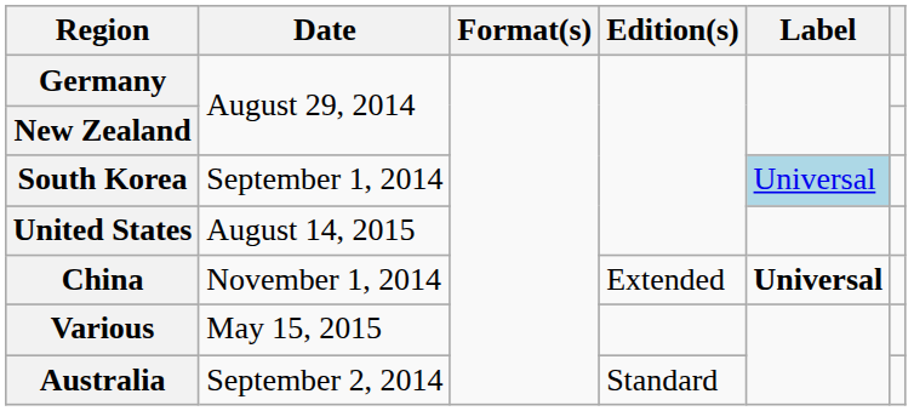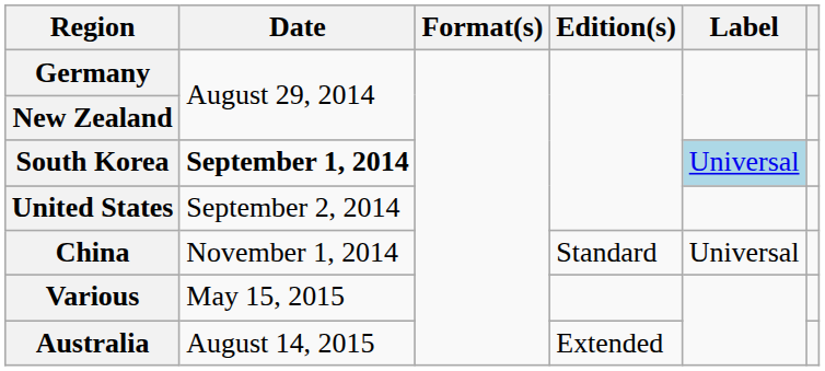South Korea | Date: normal -> bold
United States | Date: August 14, 2015 -> September 2, 2014
China | Edition(s): Extended -> Standard
China | Label: bold -> normal
Australia | Date: September 2, 2014 -> August 14, 2015
Australia | Edition(s): Standard -> Extended
